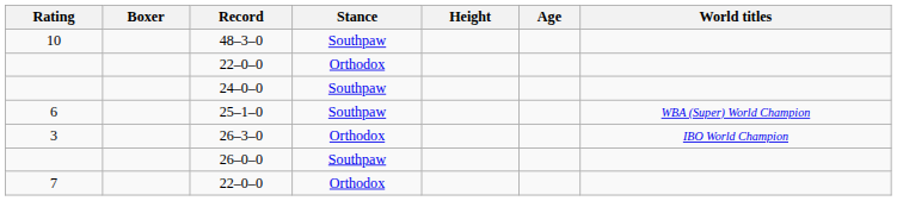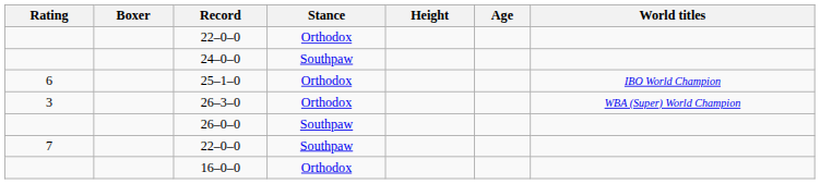- row: 10 | 48–3–0 | Southpaw
25–1–0 | Stance: Southpaw -> Orthodox
25–1–0 | World titles: WBA (Super) World Champion -> IBO World Champion
26–3–0 | World titles: IBO World Champion -> WBA (Super) World Champion
7 / 22–0–0 | Stance: Orthodox -> Southpaw
+ row: 16–0–0 | Orthodox
